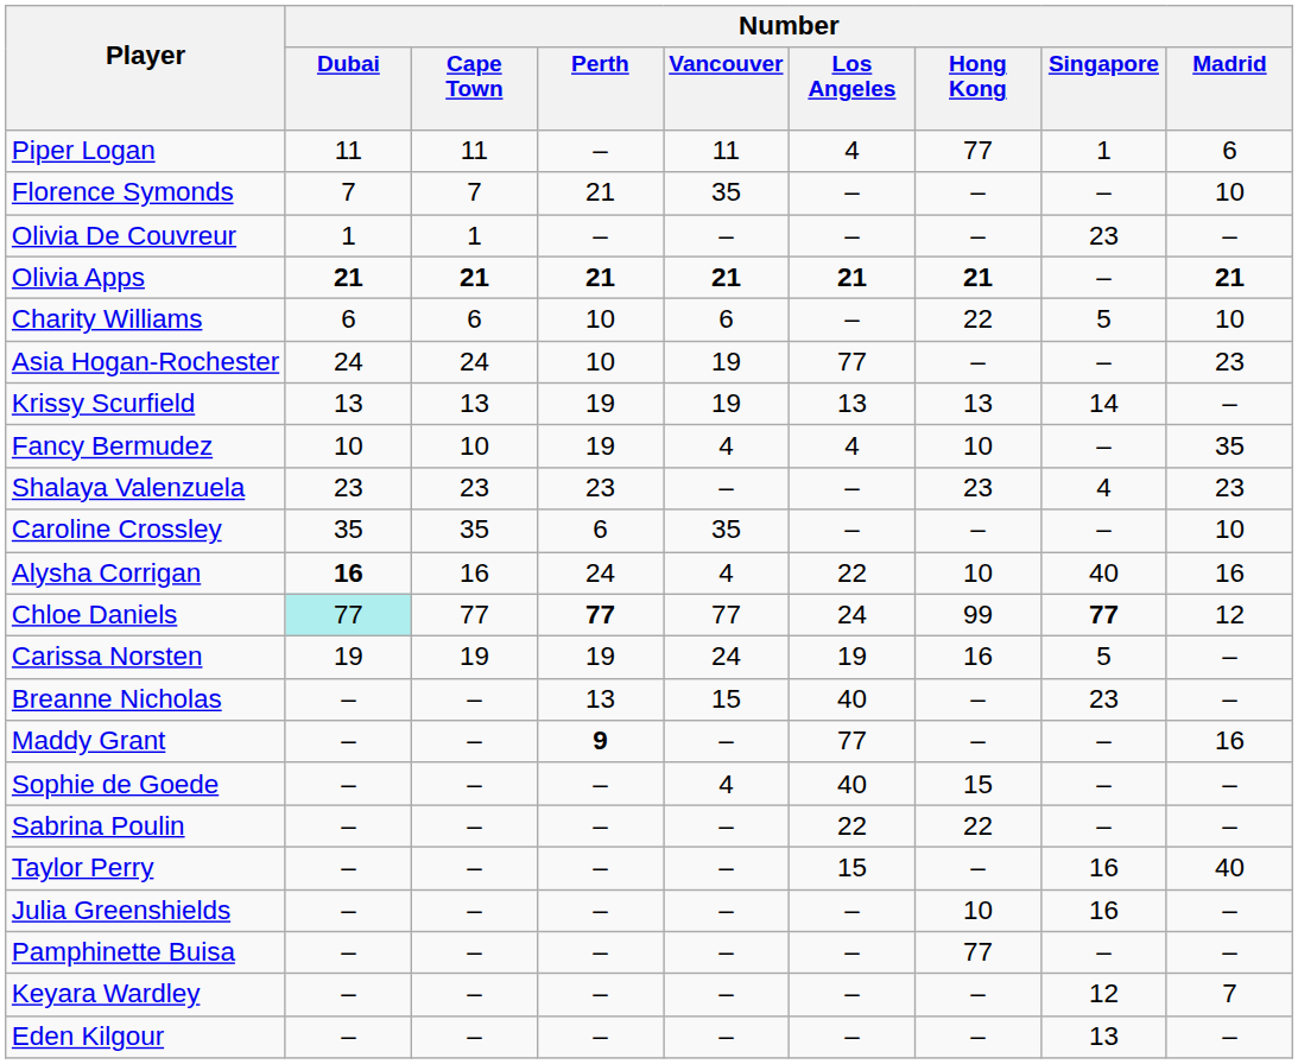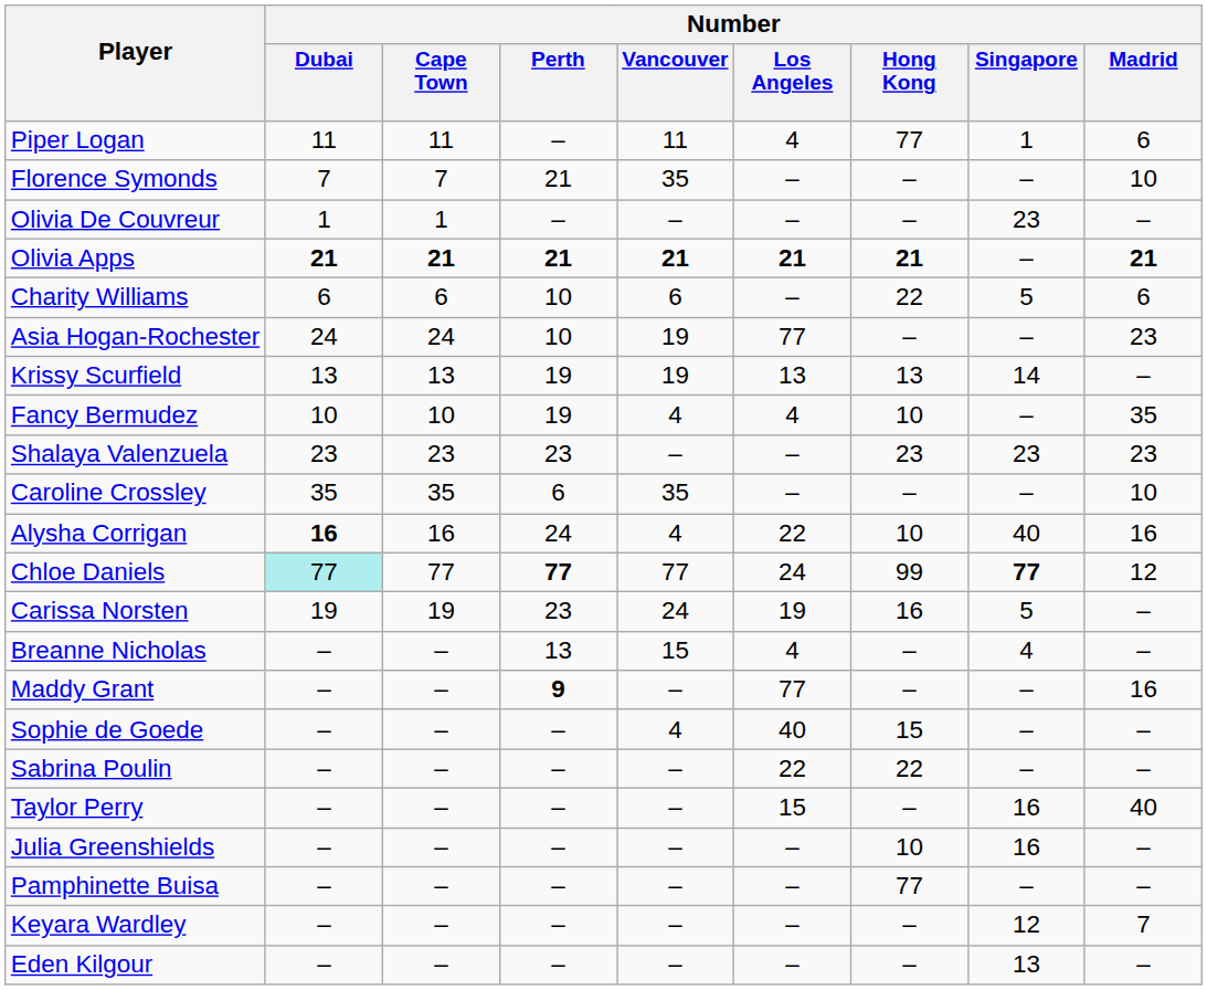Charity Williams | Number / Madrid: 10 -> 6
Shalaya Valenzuela | Number / Singapore: 4 -> 23
Carissa Norsten | Number / Perth: 19 -> 23
Breanne Nicholas | Number / Los Angeles: 40 -> 4
Breanne Nicholas | Number / Singapore: 23 -> 4
